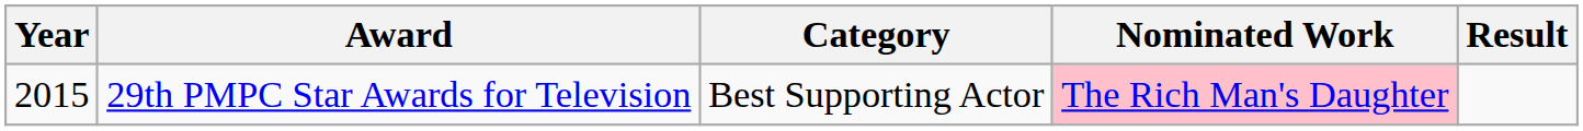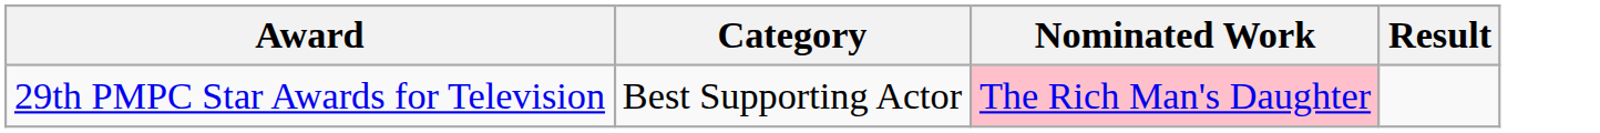- column: Year | 2015
